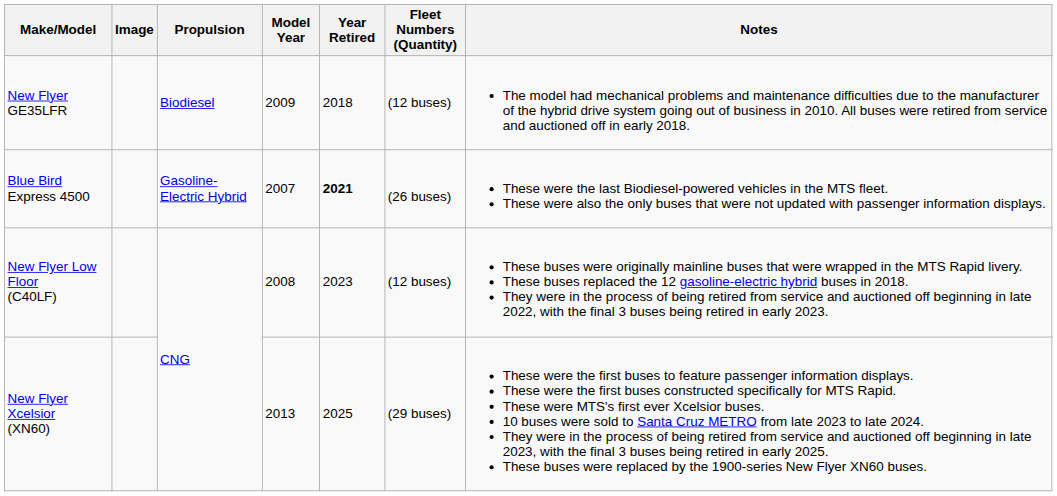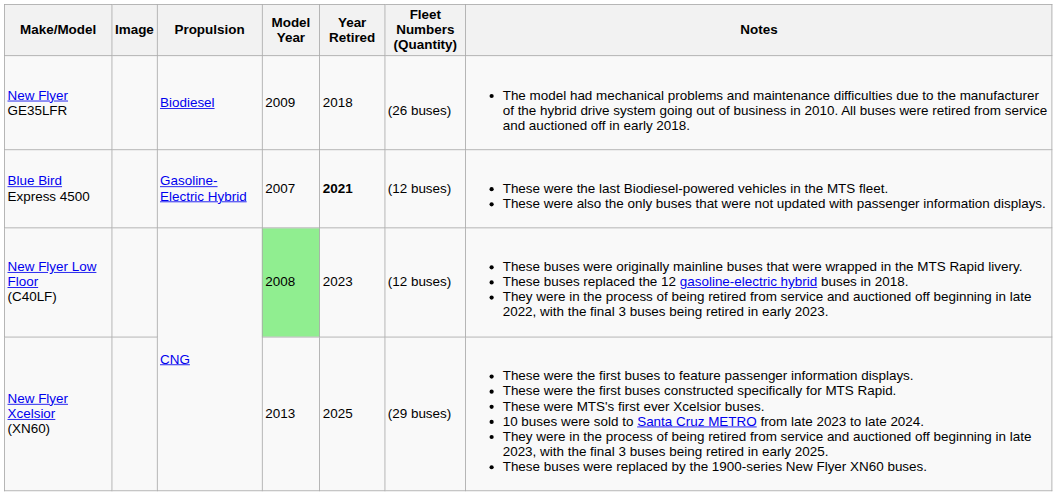New Flyer GE35LFR | Fleet Numbers (Quantity): (12 buses) -> (26 buses)
Blue Bird Express 4500 | Fleet Numbers (Quantity): (26 buses) -> (12 buses)
New Flyer Low Floor (C40LF) | Model Year: no background -> lightgreen background
